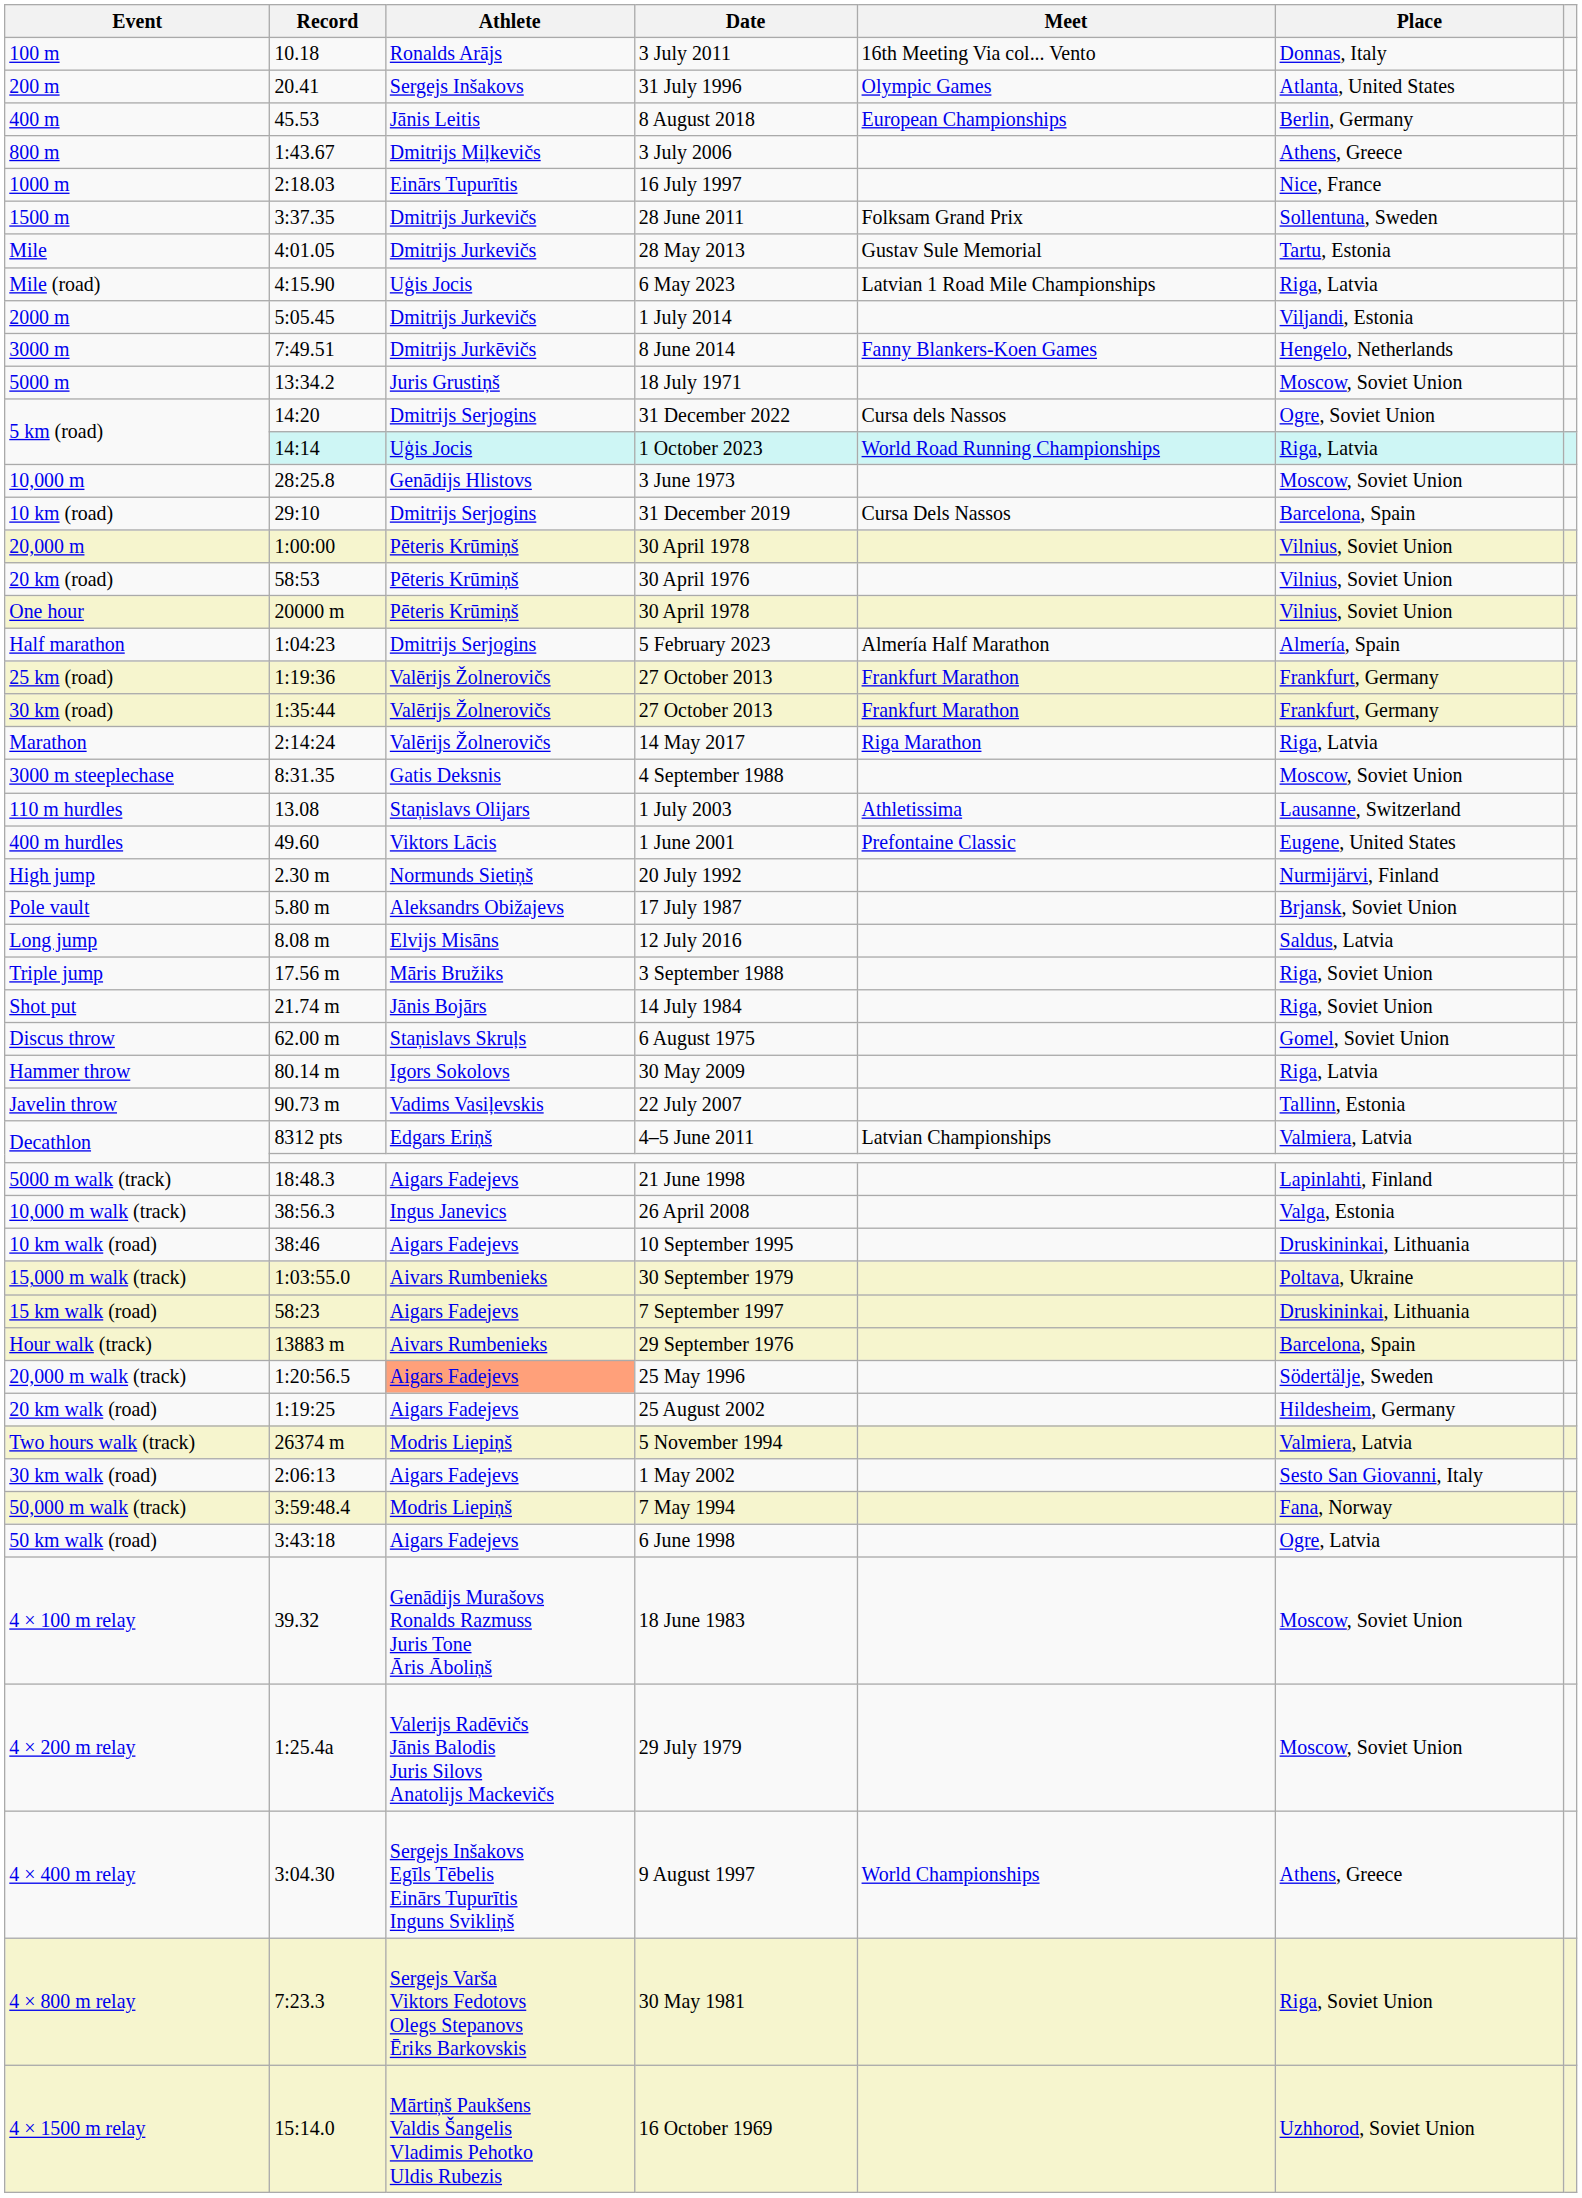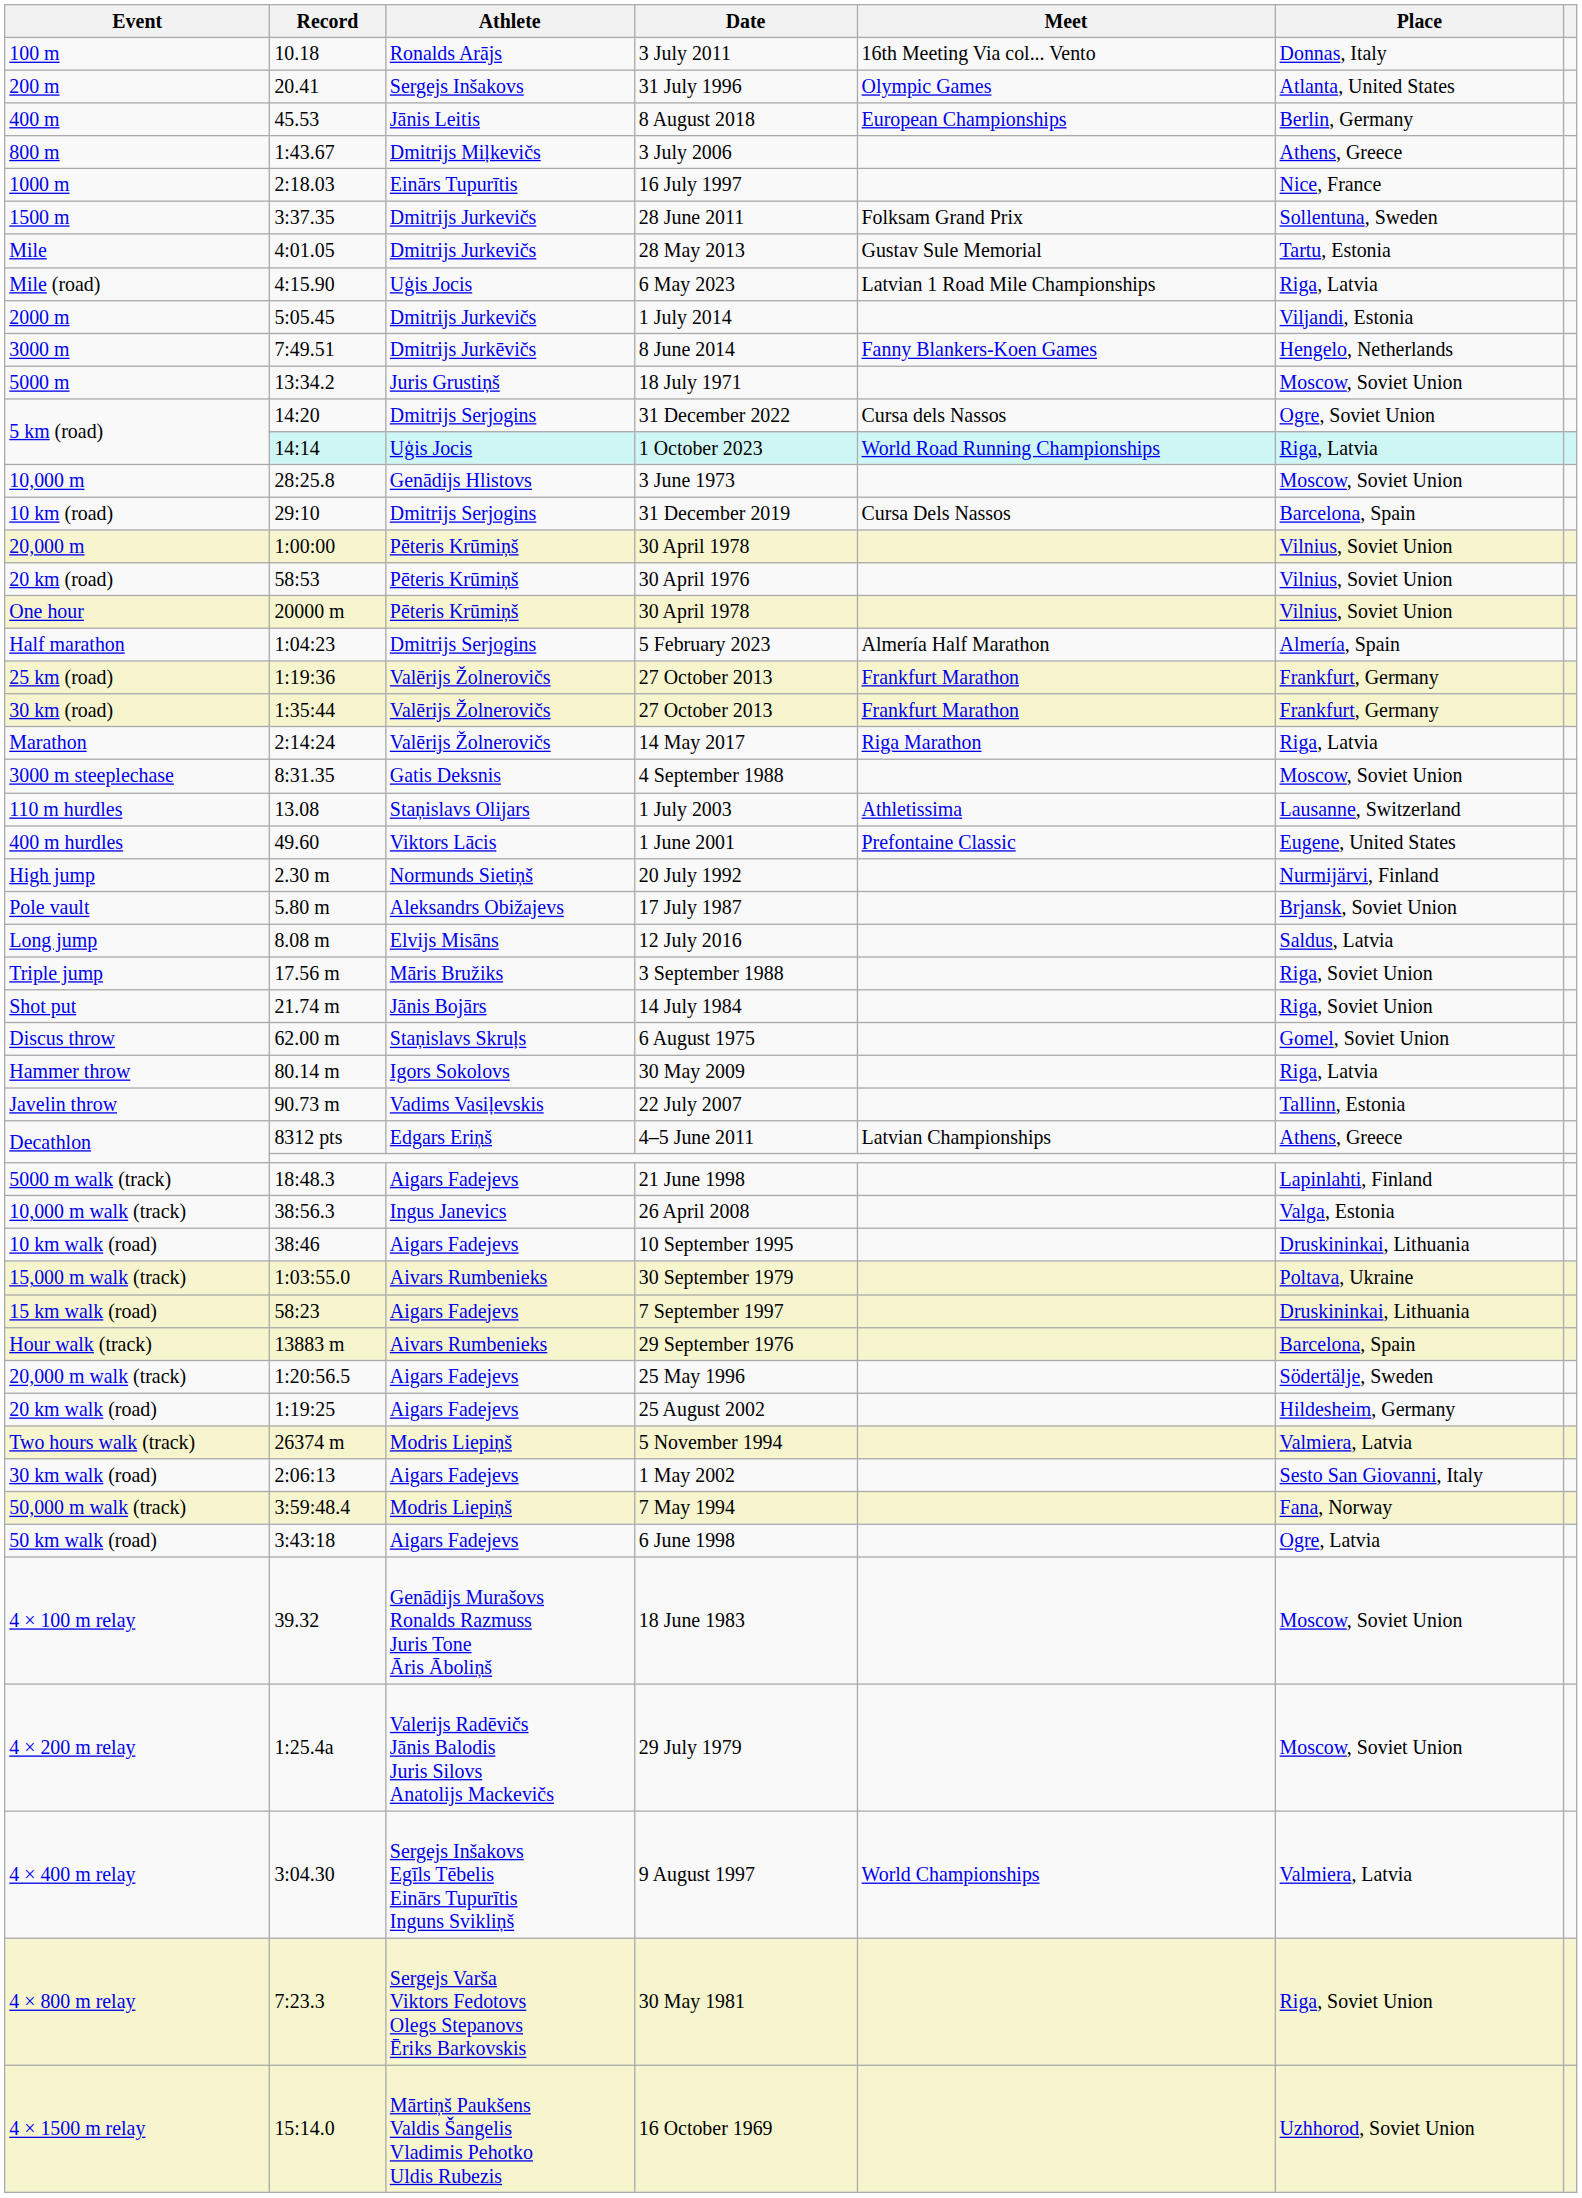Decathlon / 4–5 June 2011 | Place: Valmiera, Latvia -> Athens, Greece
20,000 m walk (track) | Athlete: lightsalmon background -> no background
4 × 400 m relay | Place: Athens, Greece -> Valmiera, Latvia
